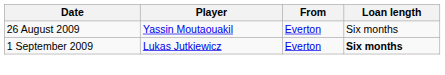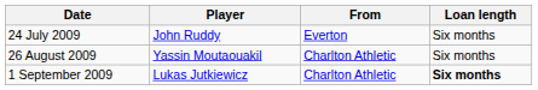+ row: 24 July 2009 | John Ruddy | Everton | Six months
26 August 2009 | From: Everton -> Charlton Athletic
1 September 2009 | From: Everton -> Charlton Athletic
